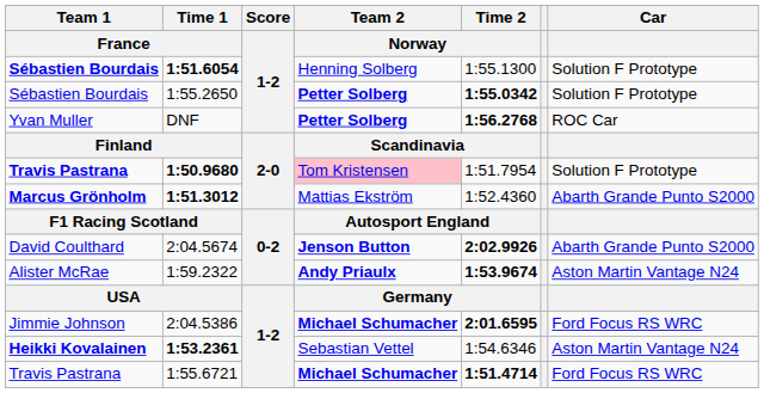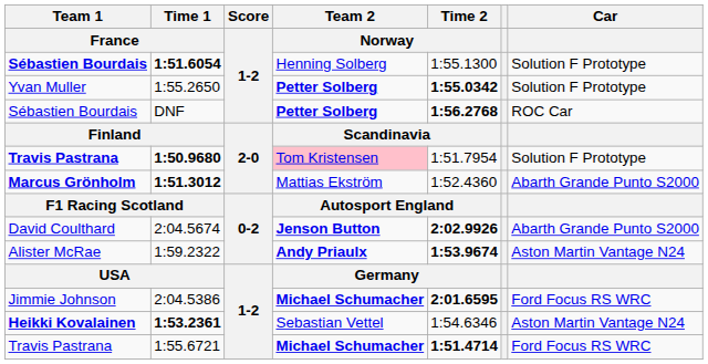1:55.2650 | Team 1 / France: Sébastien Bourdais -> Yvan Muller
DNF | Team 1 / France: Yvan Muller -> Sébastien Bourdais
